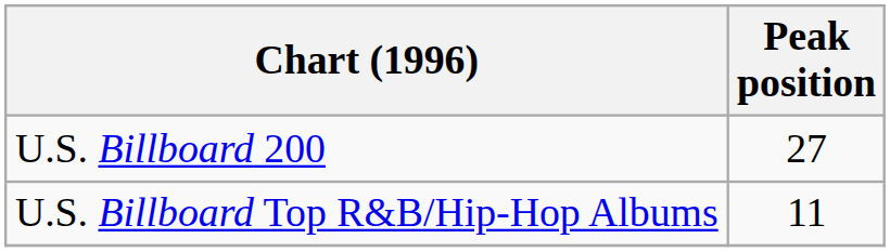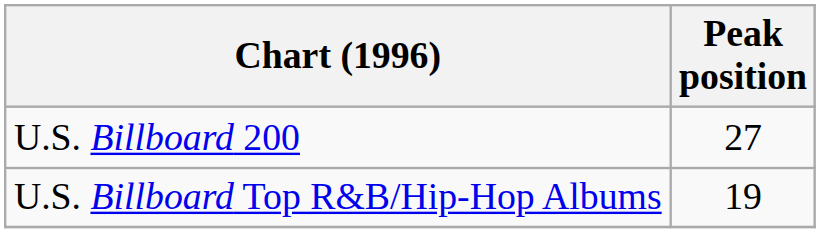U.S. Billboard Top R&B/Hip-Hop Albums | Peak position: 11 -> 19
